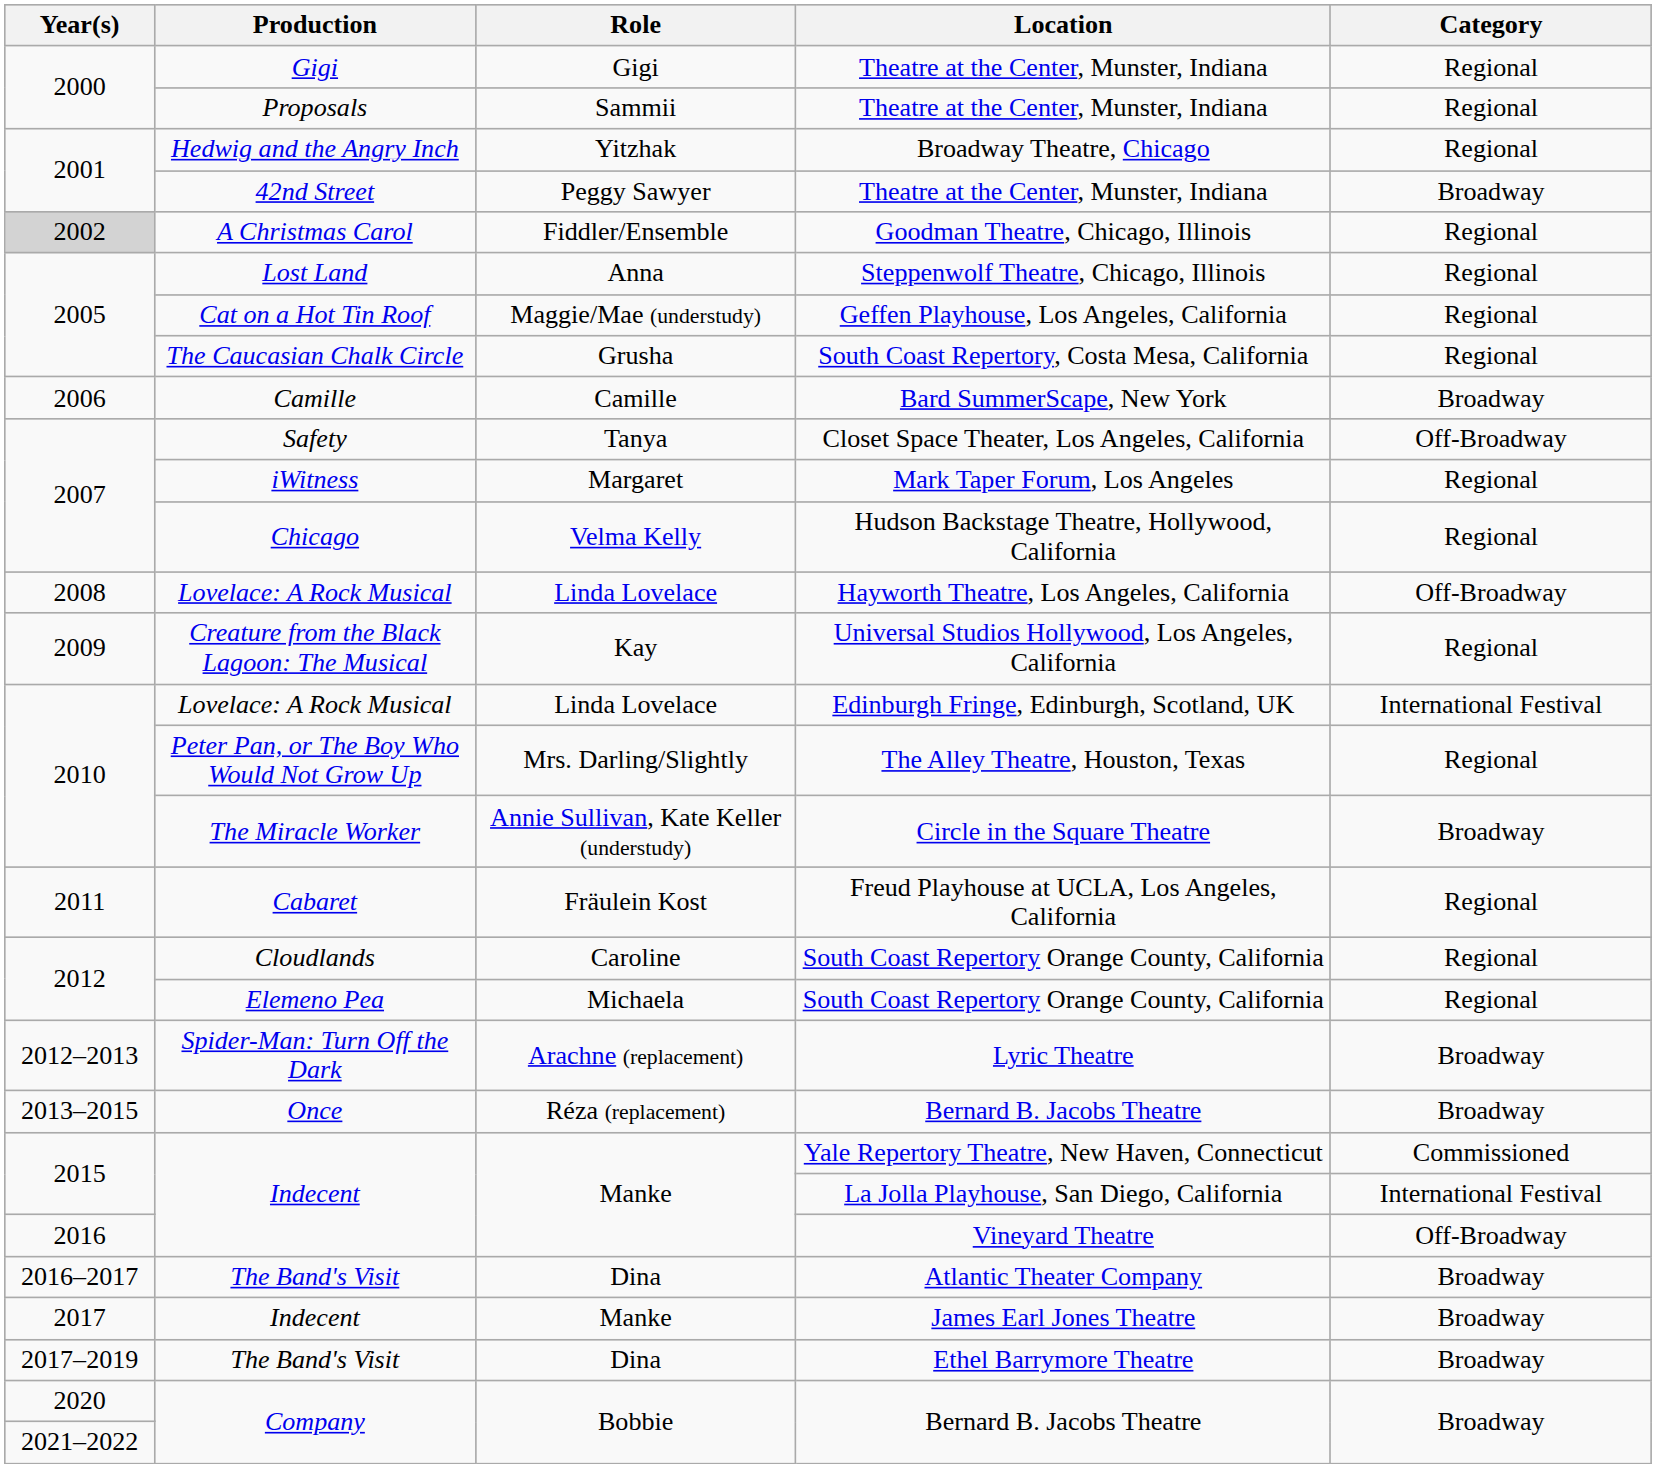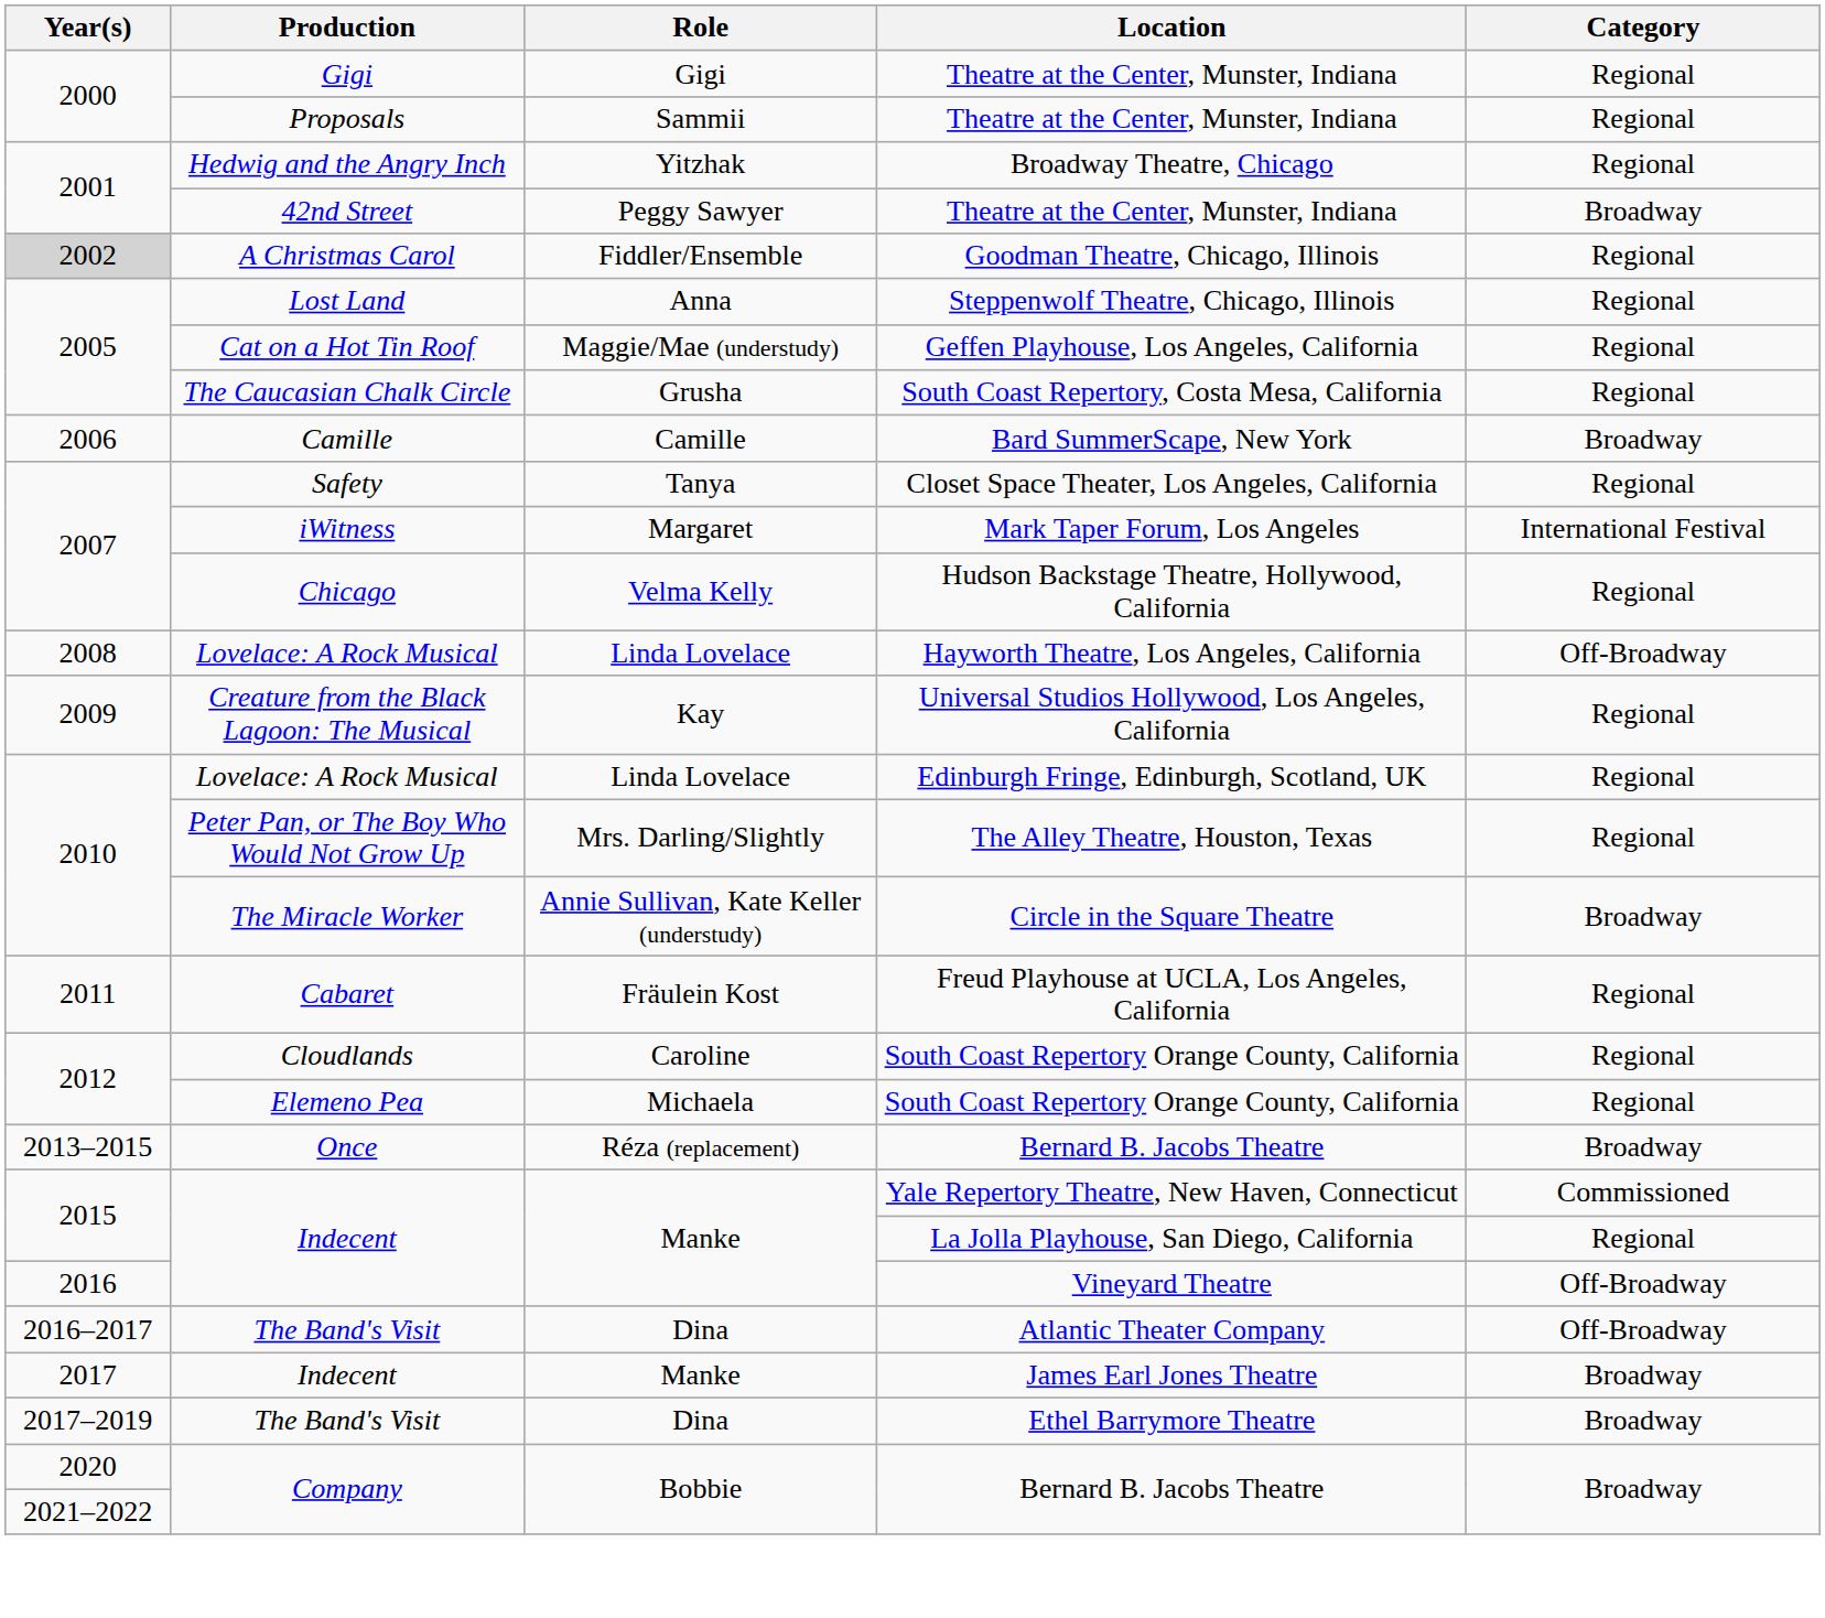Closet Space Theater, Los Angeles, California | Category: Off-Broadway -> Regional
Mark Taper Forum, Los Angeles | Category: Regional -> International Festival
Edinburgh Fringe, Edinburgh, Scotland, UK | Category: International Festival -> Regional
- row: 2012–2013 | Spider-Man: Turn Off the Dark | Arachne (replacement) | Lyric Theatre | Broadway
La Jolla Playhouse, San Diego, California | Category: International Festival -> Regional
Atlantic Theater Company | Category: Broadway -> Off-Broadway
